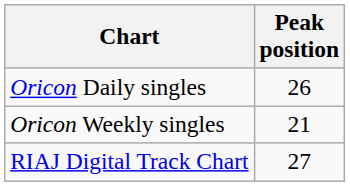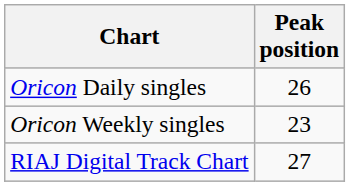Oricon Weekly singles | Peak position: 21 -> 23
